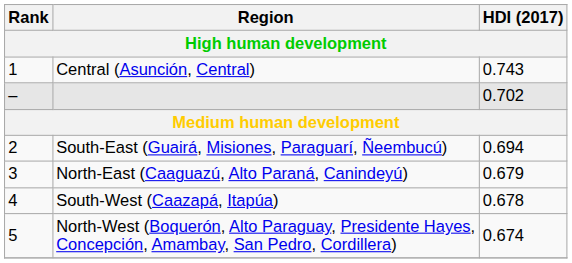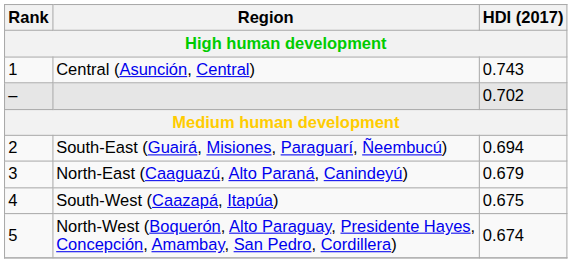South-West (Caazapá, Itapúa) | HDI (2017): 0.678 -> 0.675
